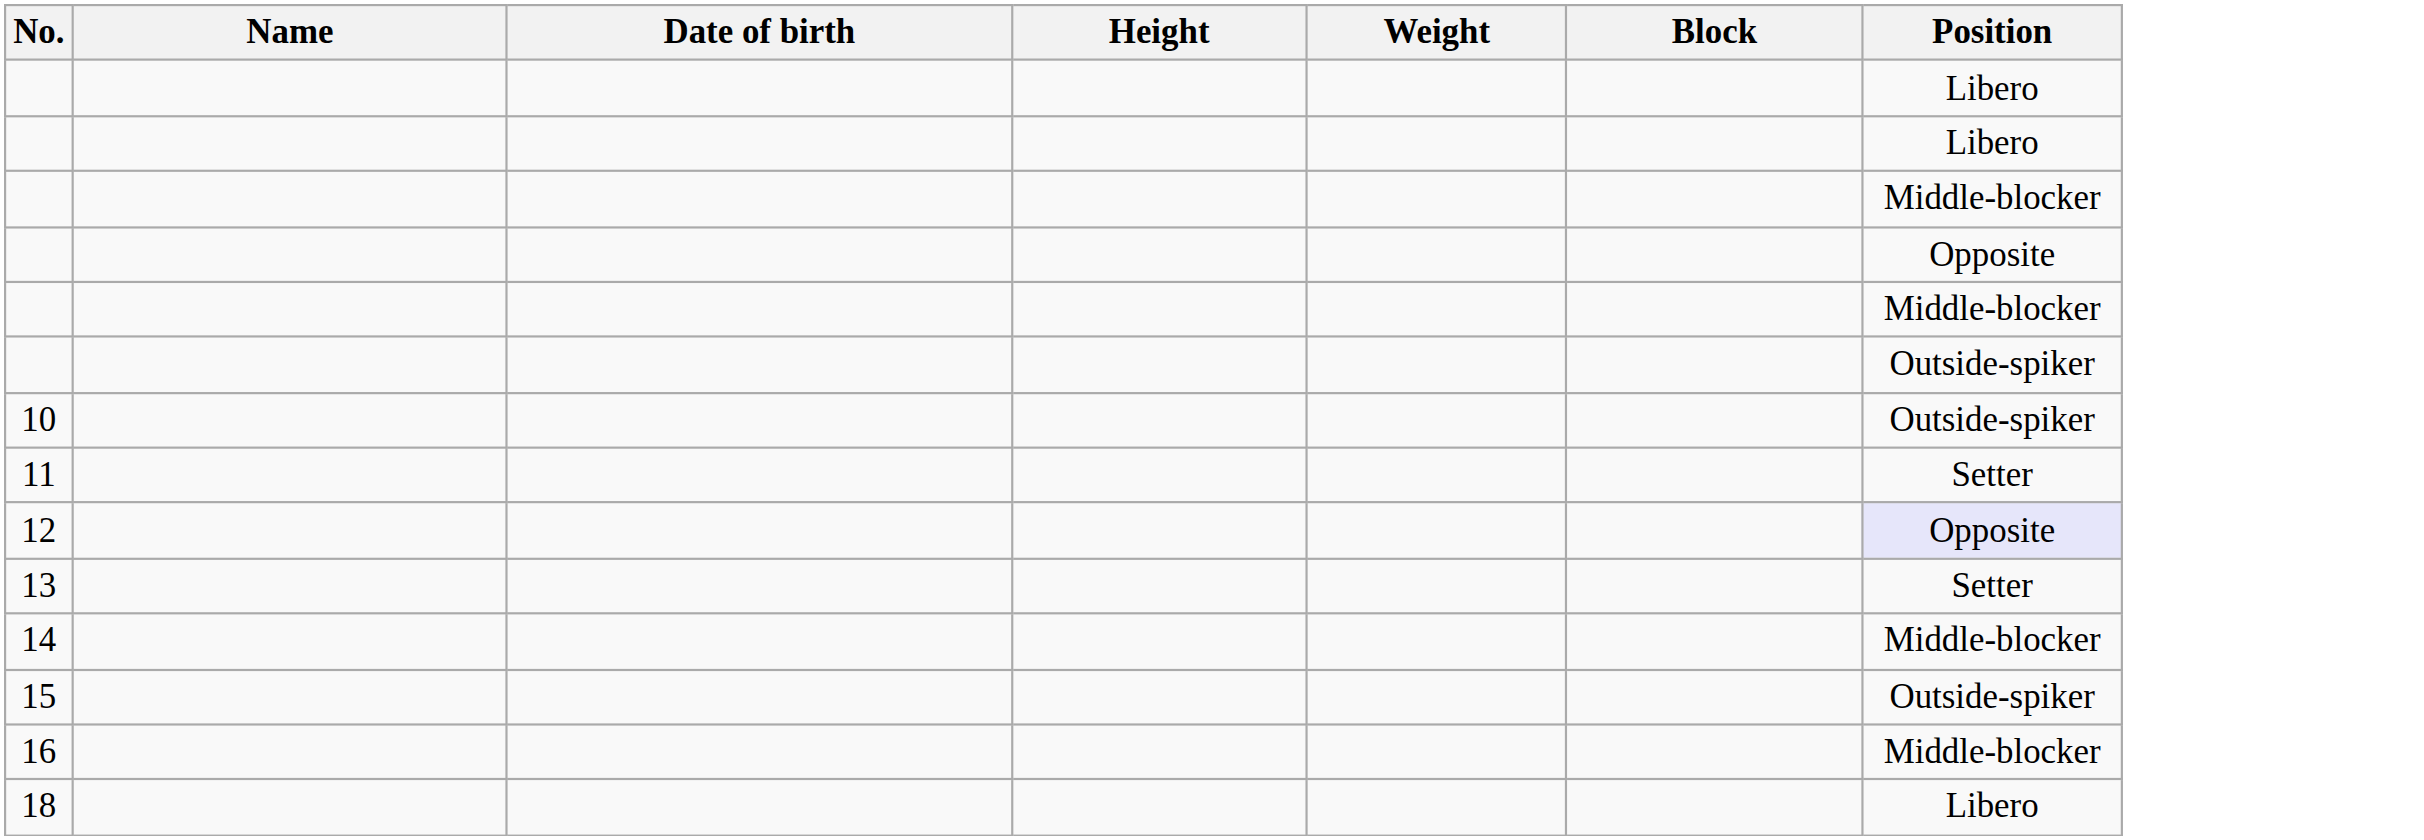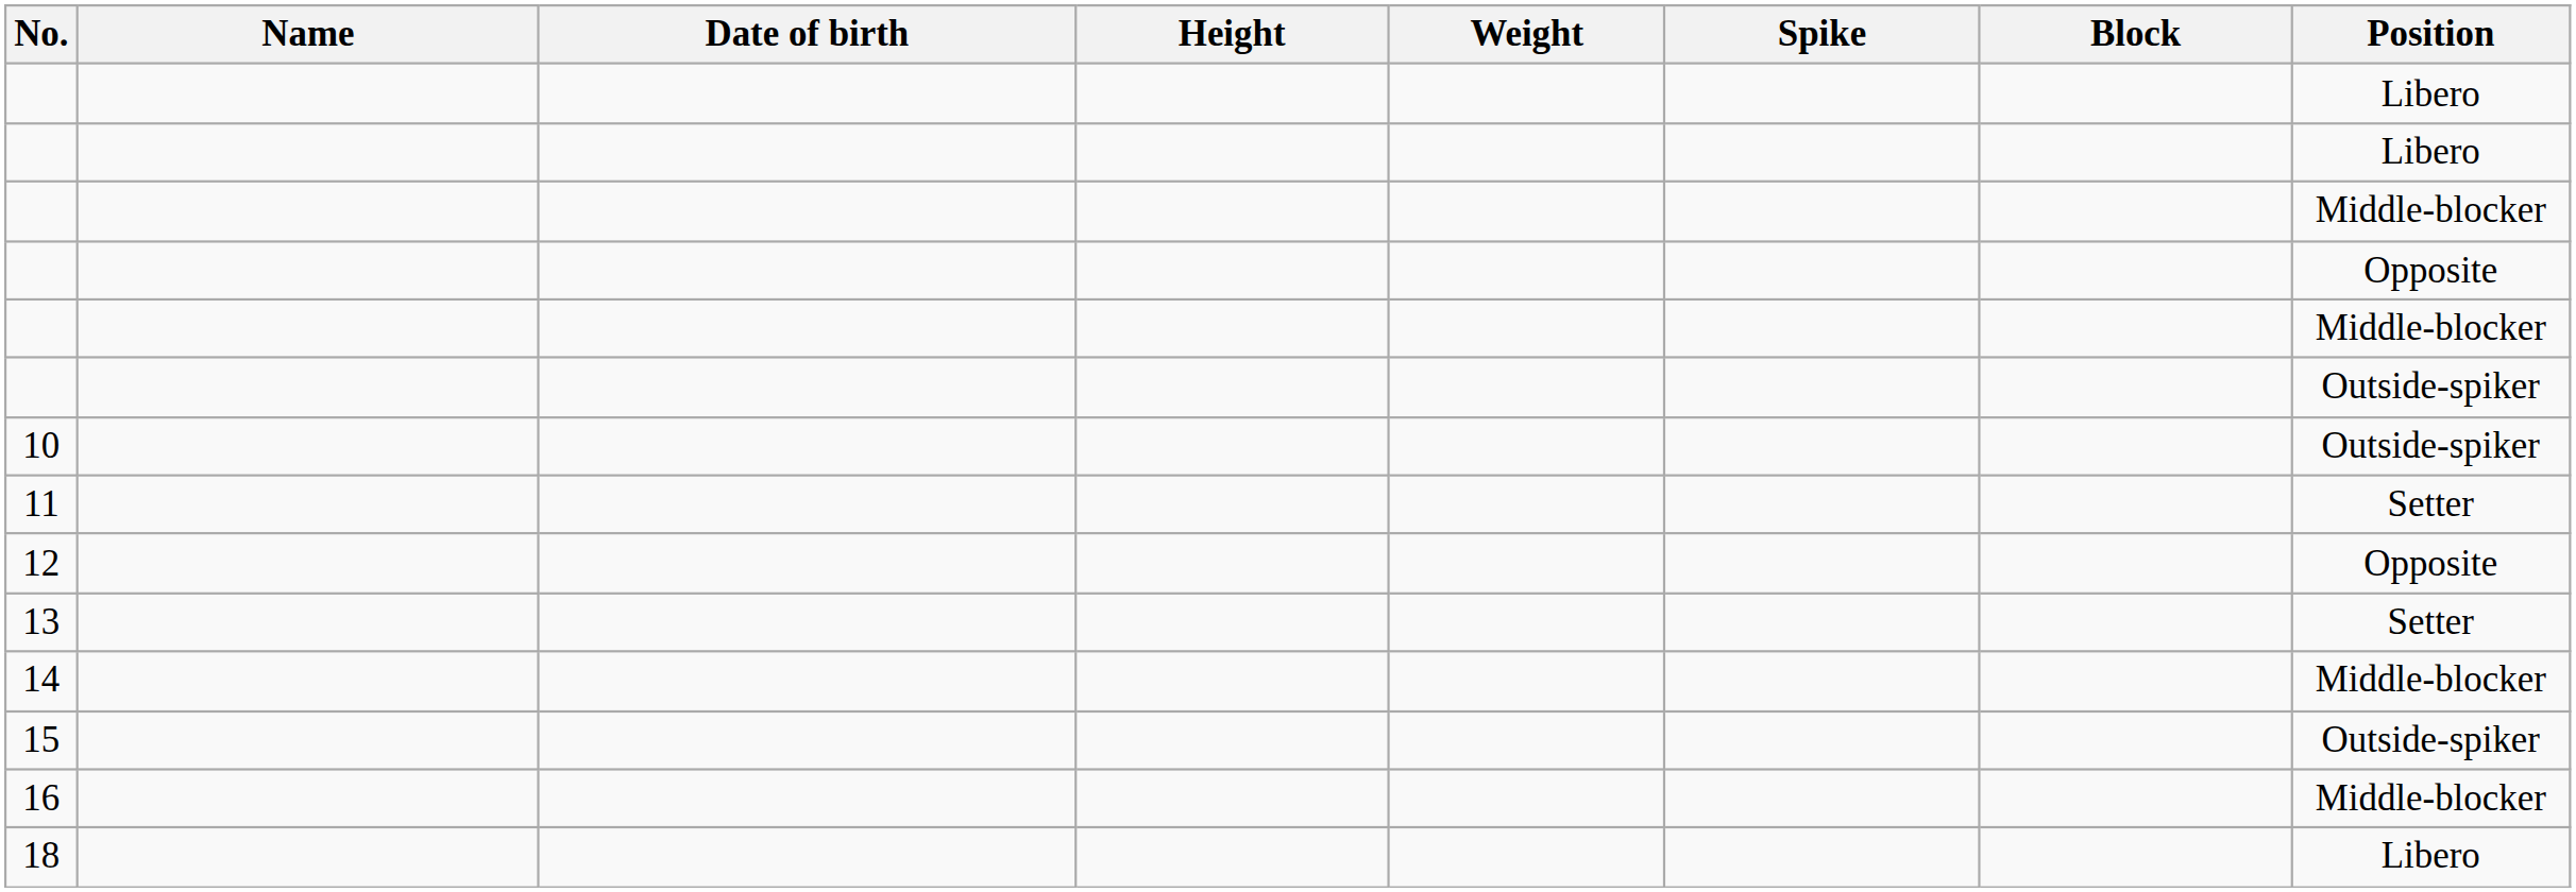+ column: Spike
12 | Position: lavender background -> no background
